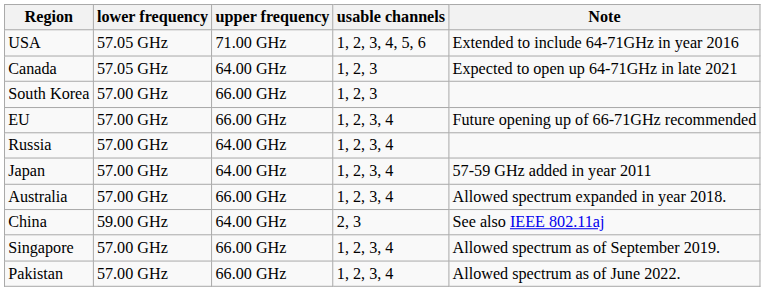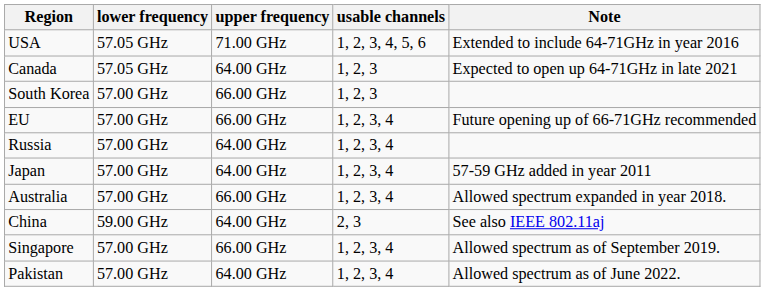Pakistan | upper frequency: 66.00 GHz -> 64.00 GHz
